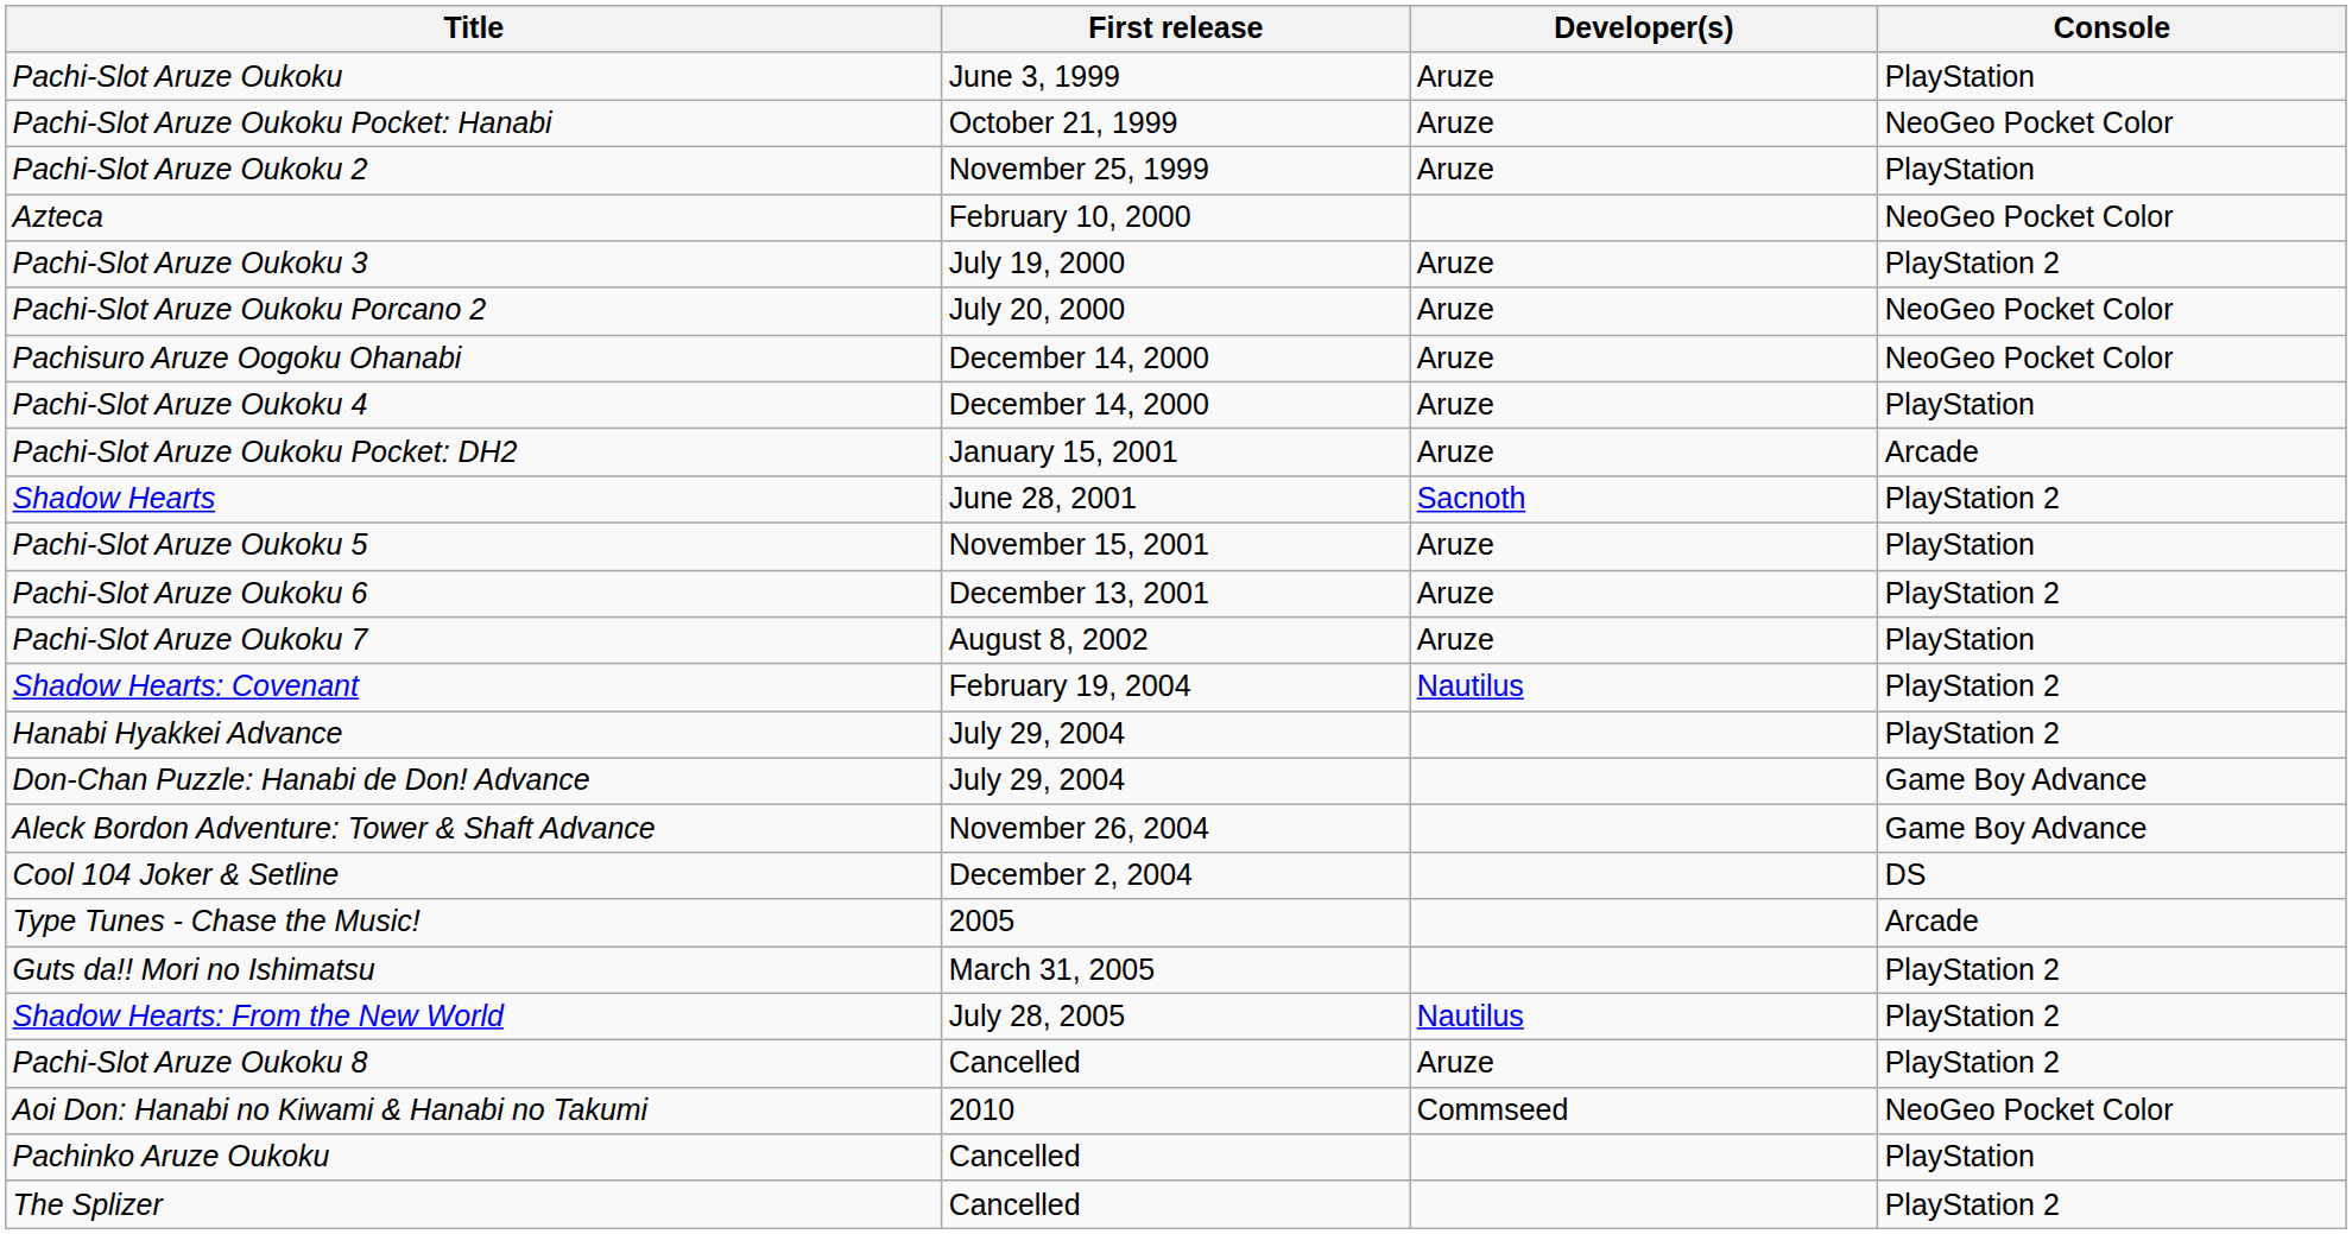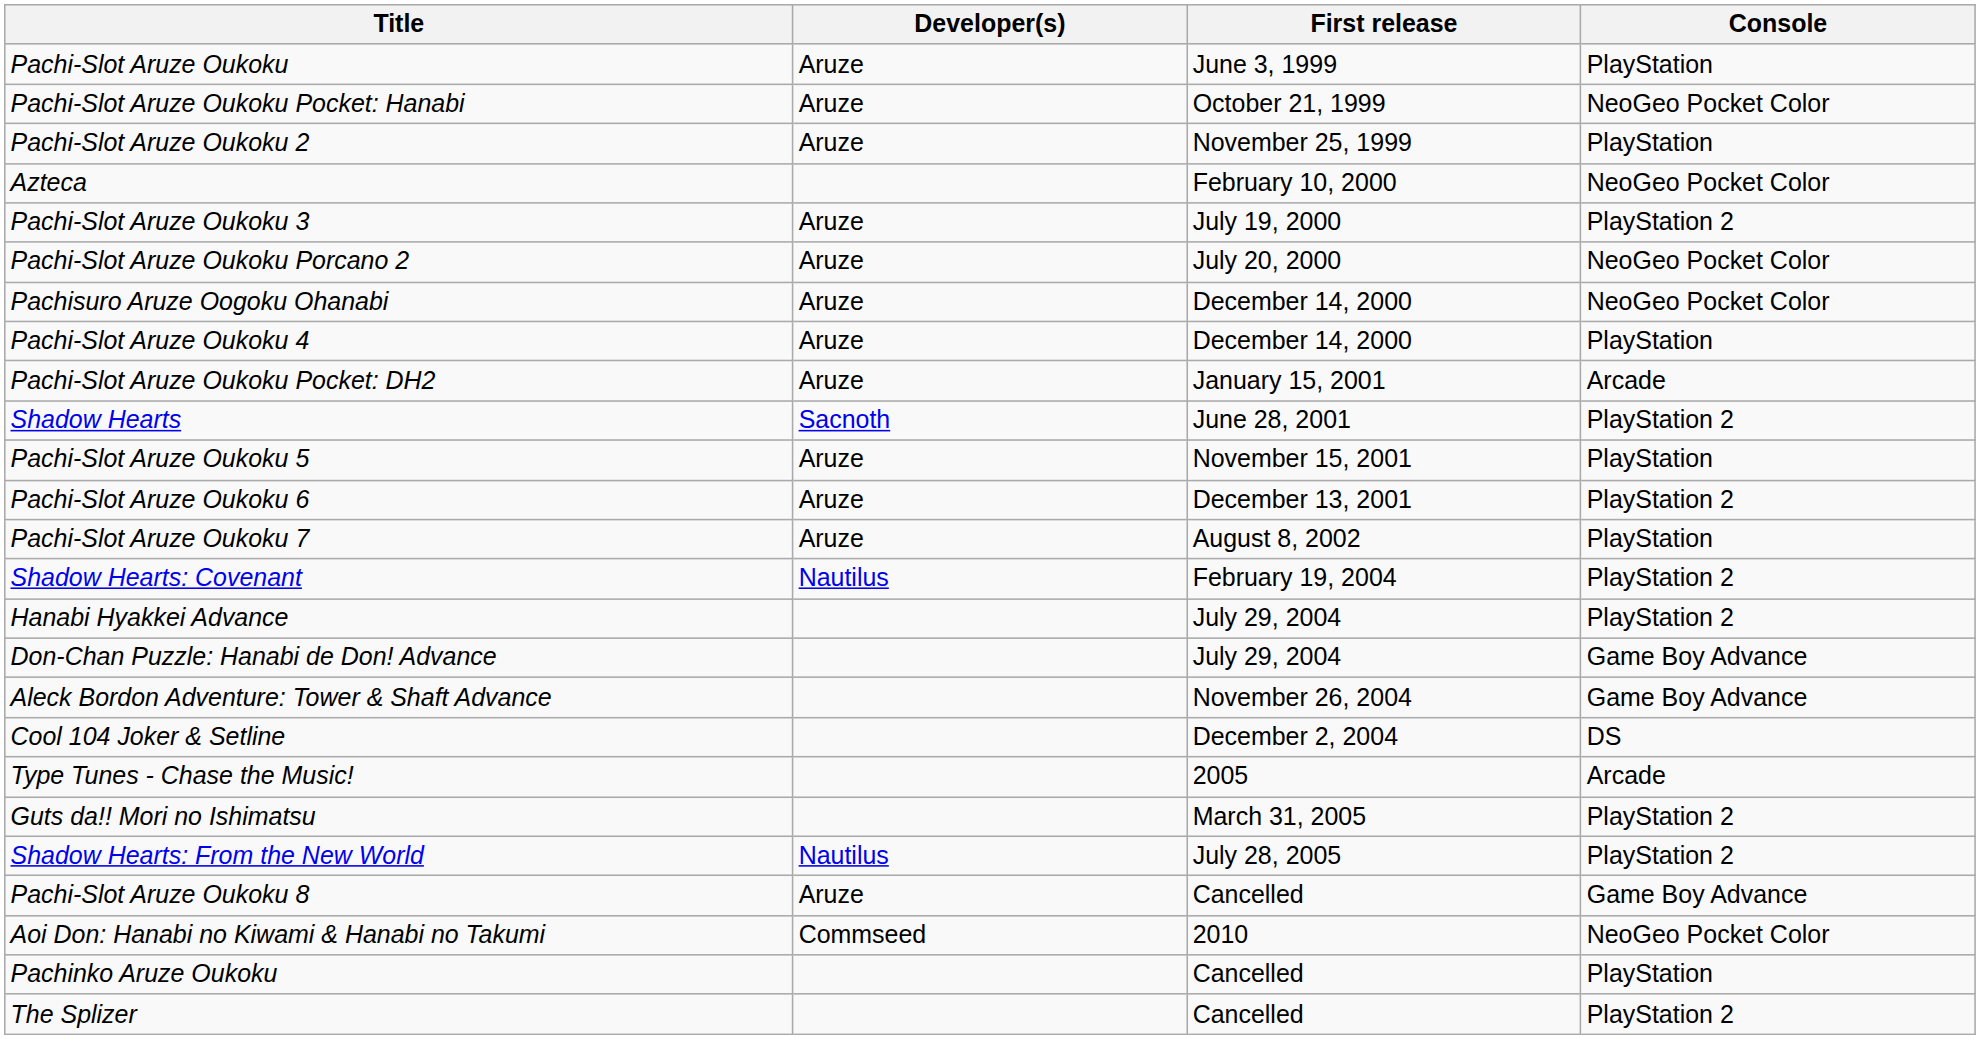columns swapped: First release <-> Developer(s)
Pachi-Slot Aruze Oukoku 8 | Console: PlayStation 2 -> Game Boy Advance
